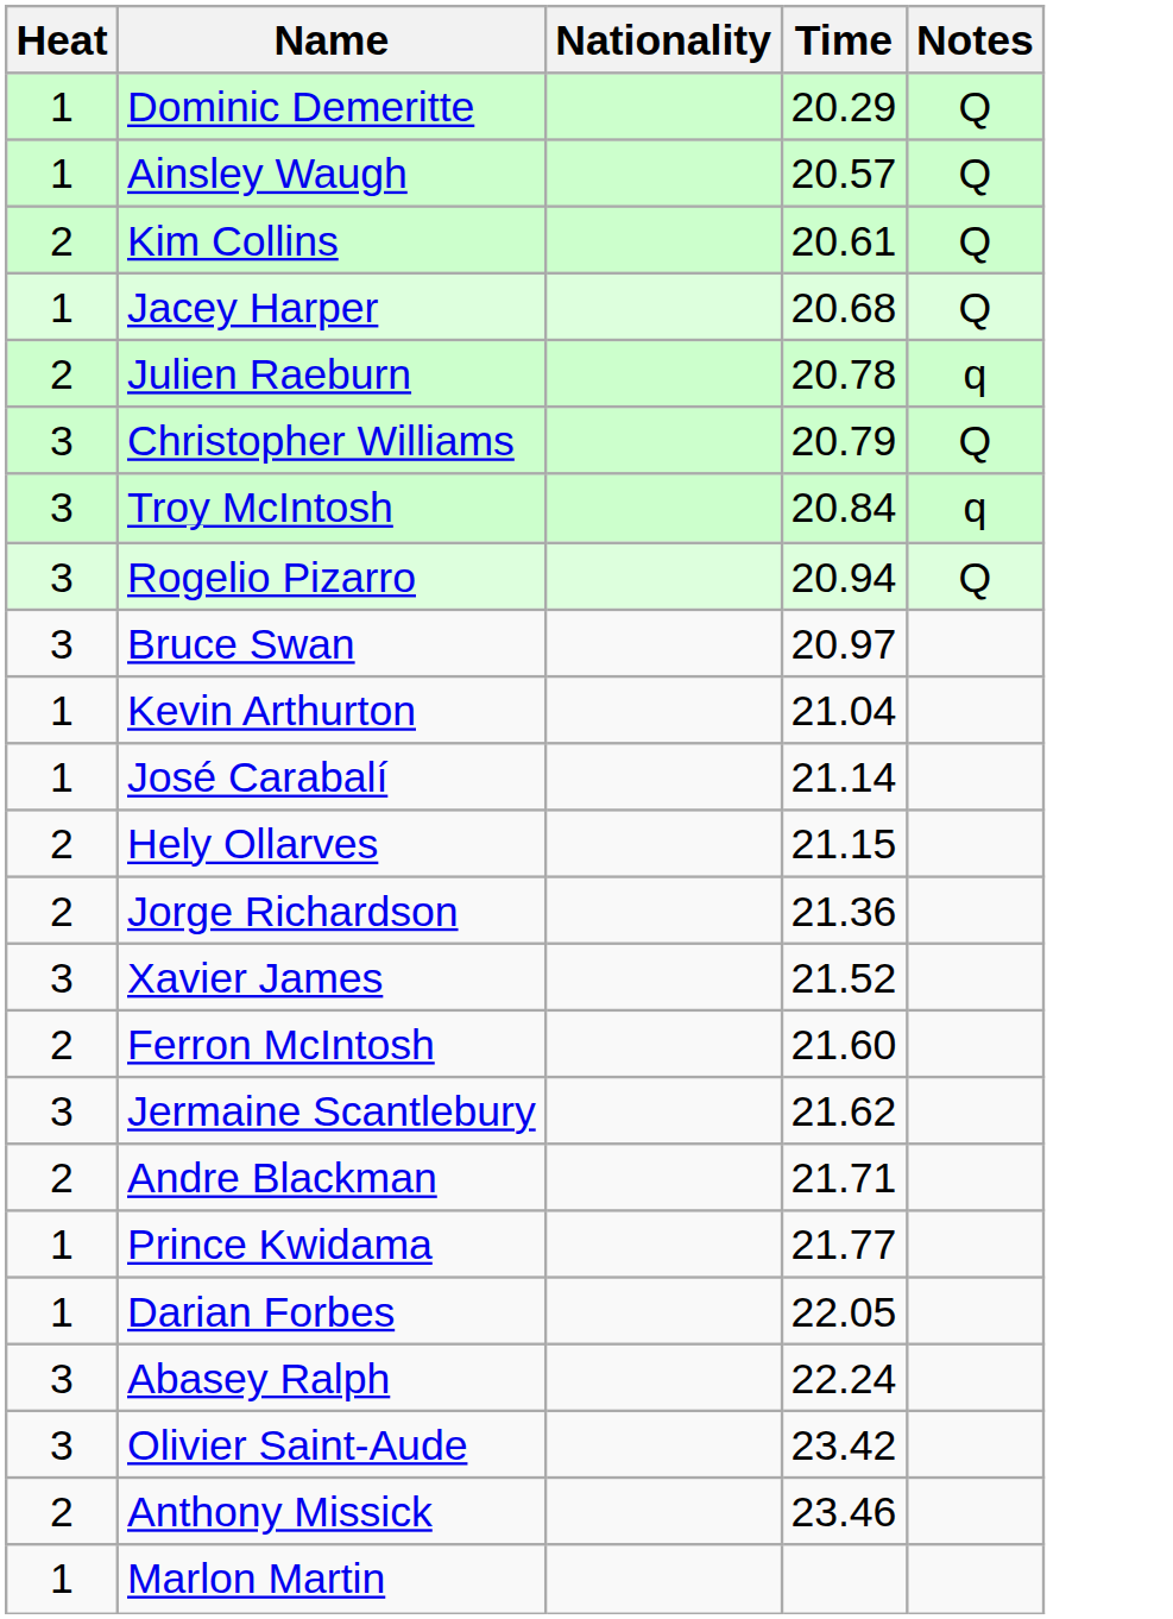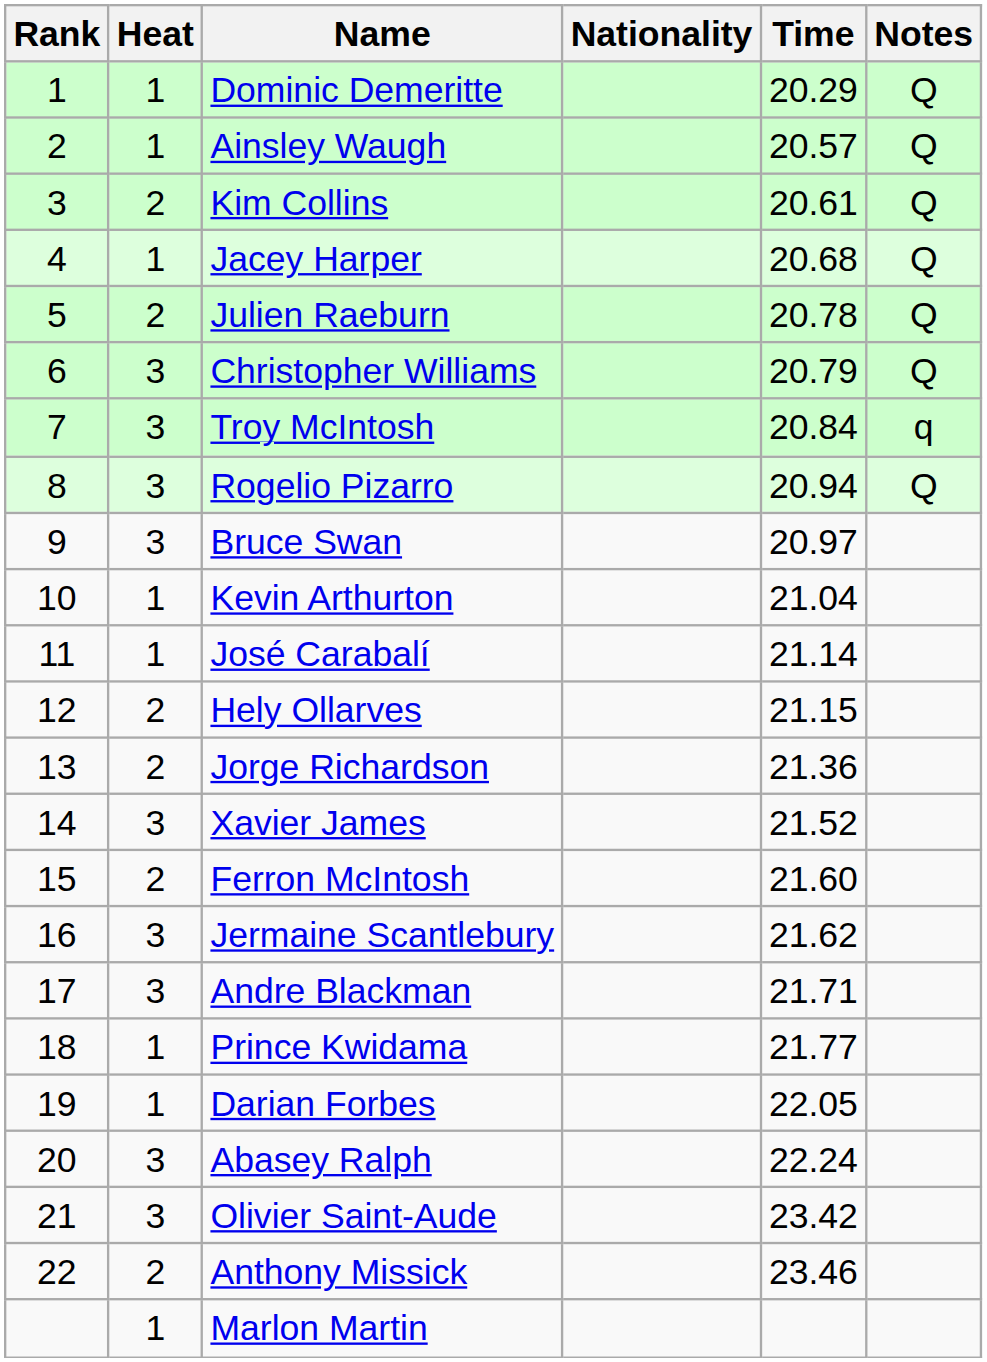+ column: Rank | 1 | 2 | 3 | 4 | 5 | 6 | 7 | 8 | 9 | 10 | 11 | 12 | 13 | 14 | 15 | 16 | 17 | 18 | 19 | 20 | 21 | 22
Julien Raeburn | Notes: q -> Q
Andre Blackman | Heat: 2 -> 3
